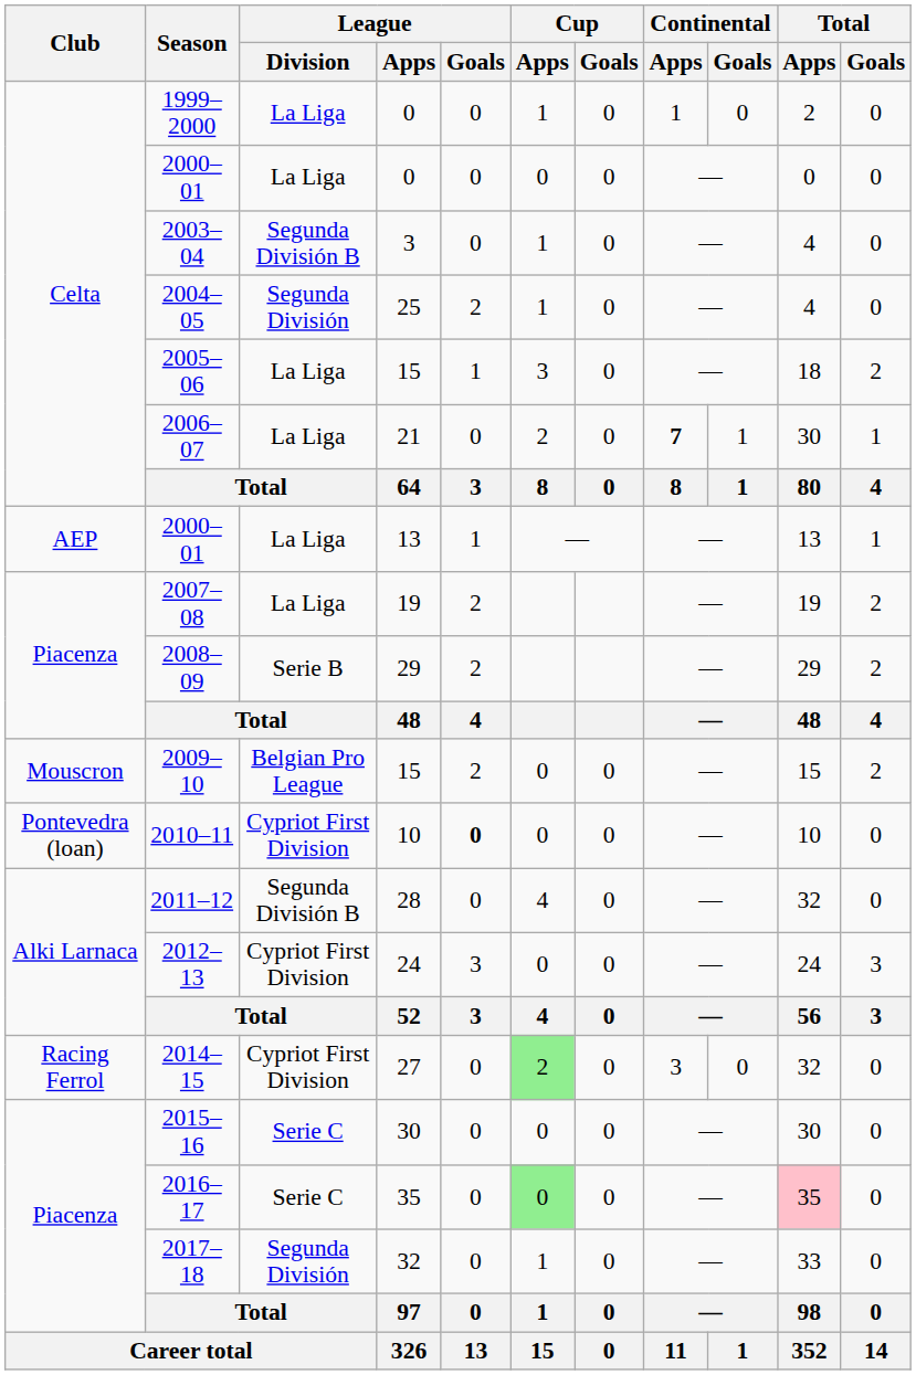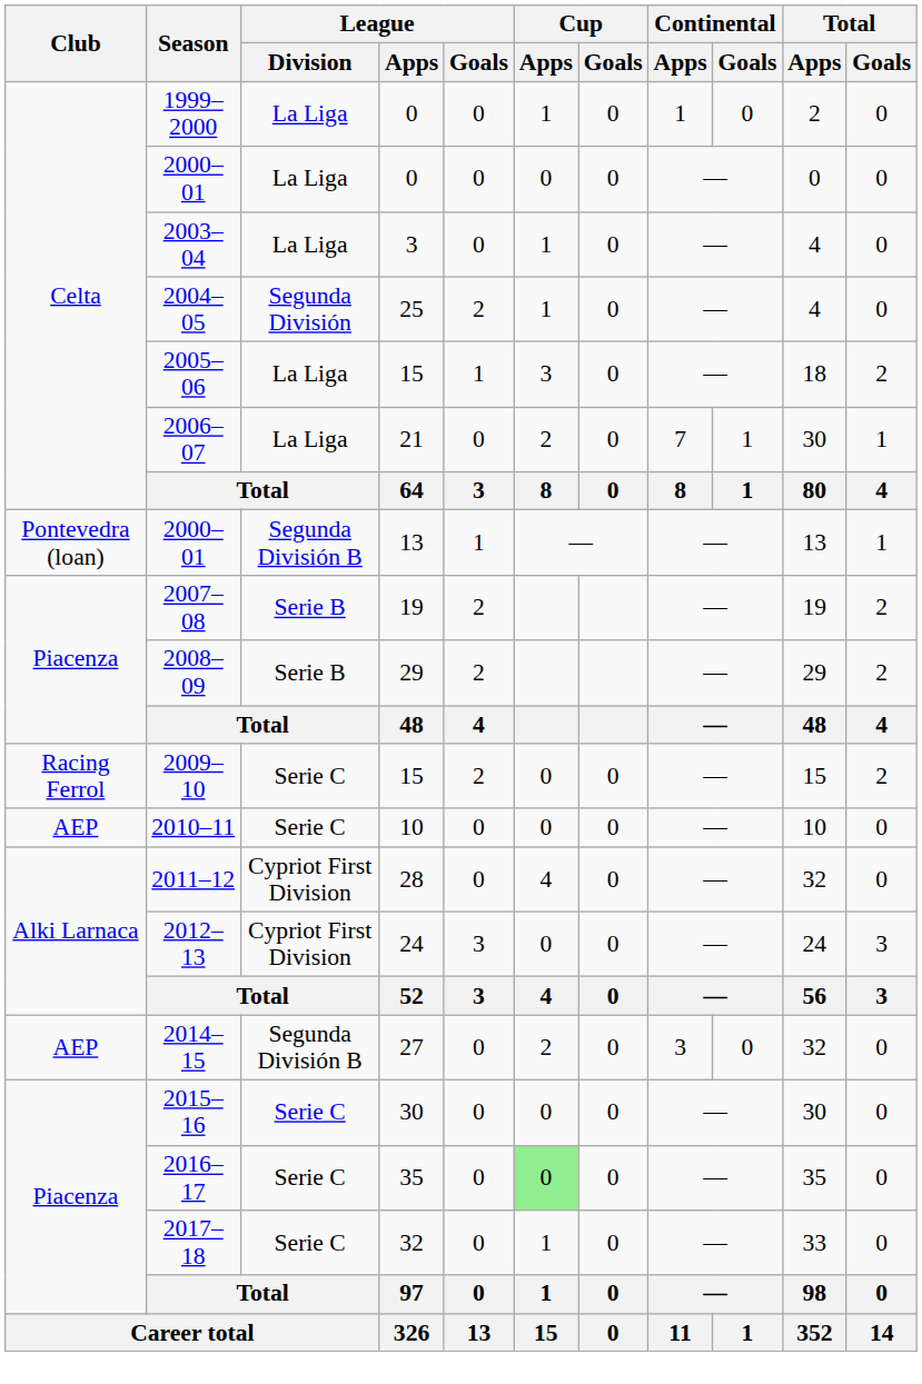2003–04 | League / Division: Segunda División B -> La Liga
2006–07 | Continental / Apps: bold -> normal
2000–01 / 13 | Club: AEP -> Pontevedra (loan)
2000–01 / 13 | League / Division: La Liga -> Segunda División B
2007–08 | League / Division: La Liga -> Serie B
2009–10 | Club: Mouscron -> Racing Ferrol
2009–10 | League / Division: Belgian Pro League -> Serie C
2010–11 | Club: Pontevedra (loan) -> AEP
2010–11 | League / Division: Cypriot First Division -> Serie C
2010–11 | League / Goals: bold -> normal
2011–12 | League / Division: Segunda División B -> Cypriot First Division
2014–15 | Club: Racing Ferrol -> AEP
2014–15 | League / Division: Cypriot First Division -> Segunda División B
2014–15 | Cup / Apps: lightgreen background -> no background
2016–17 | Total / Apps: pink background -> no background
2017–18 | League / Division: Segunda División -> Serie C
